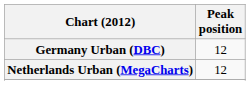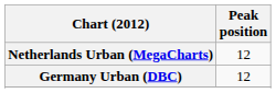rows swapped: Germany Urban (DBC) <-> Netherlands Urban (MegaCharts)
